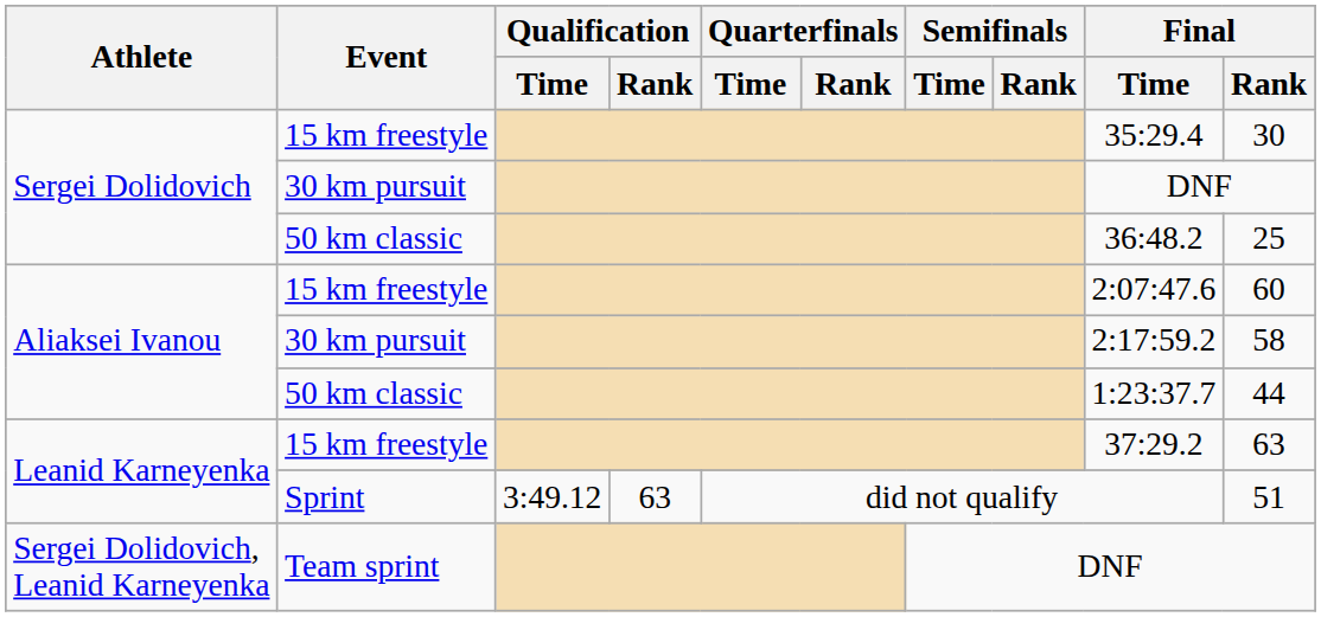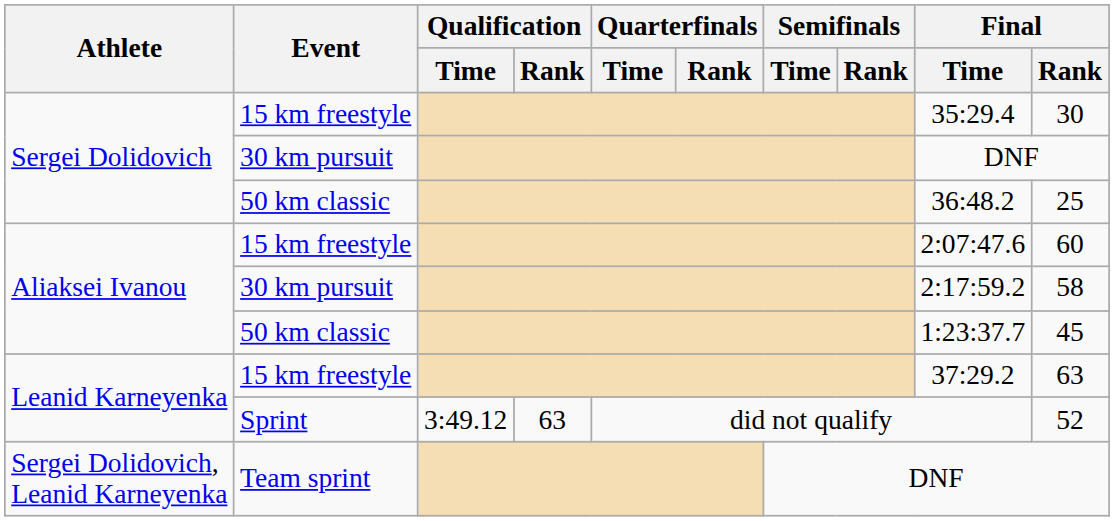Aliaksei Ivanou / 50 km classic | Final / Rank: 44 -> 45
Sprint | Final / Rank: 51 -> 52
